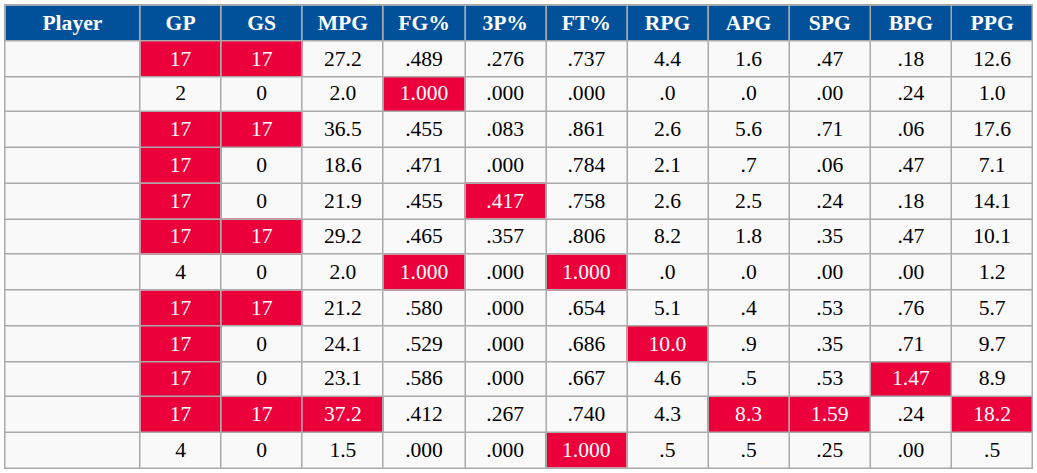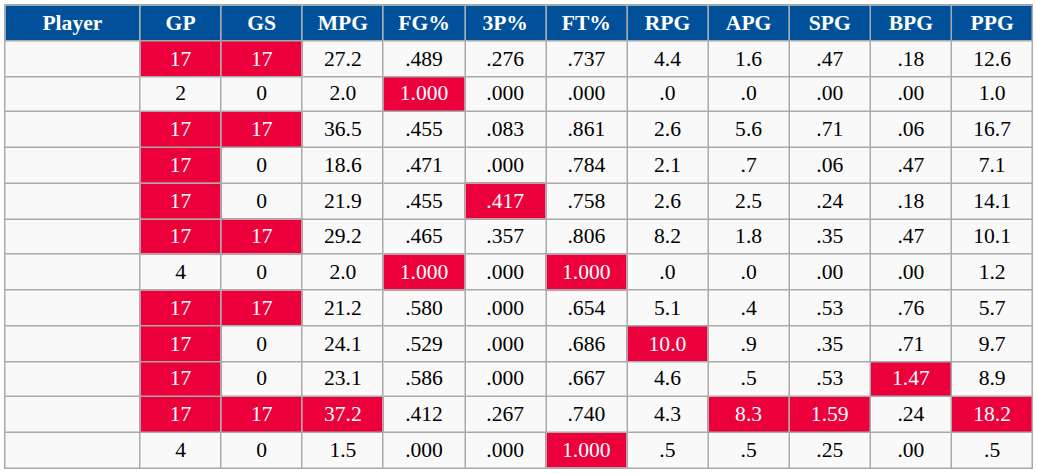2 / 2.0 | BPG: .24 -> .00
36.5 | PPG: 17.6 -> 16.7
